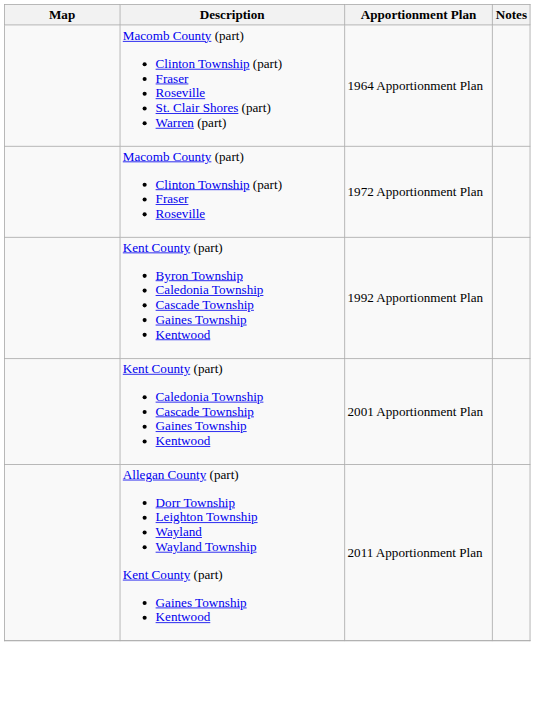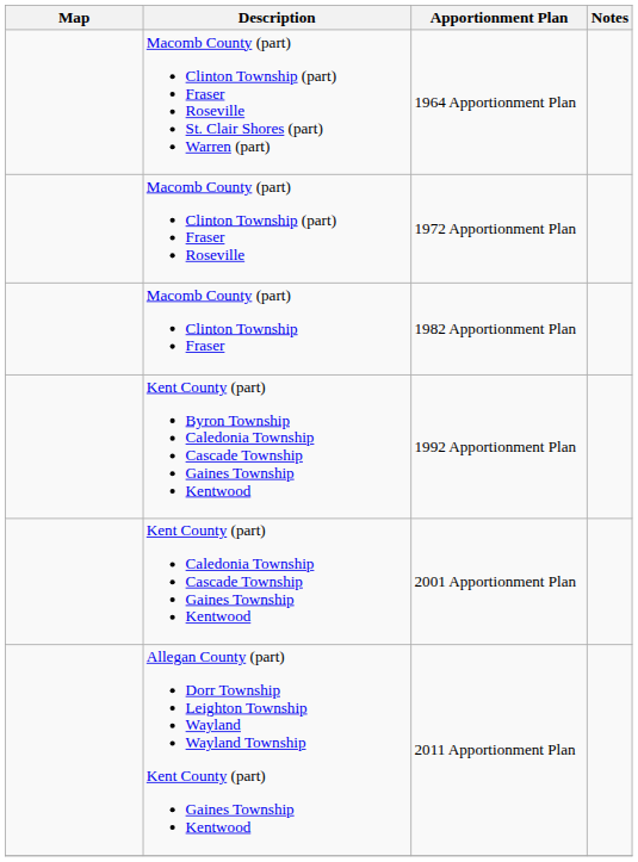+ row: Macomb County (part) Clinton Township Fraser | 1982 Apportionment Plan
